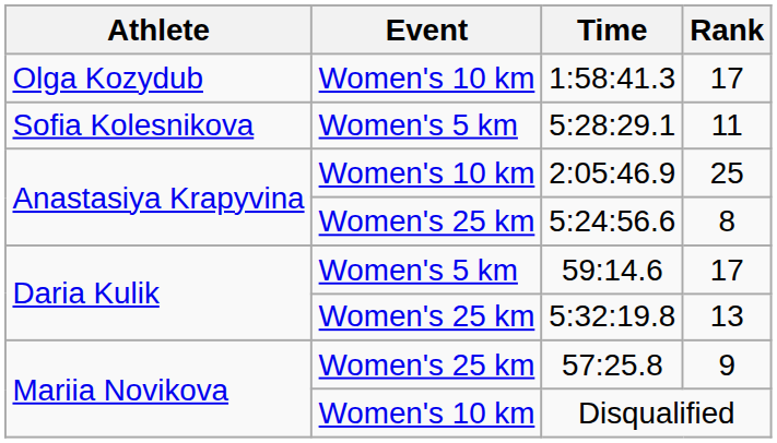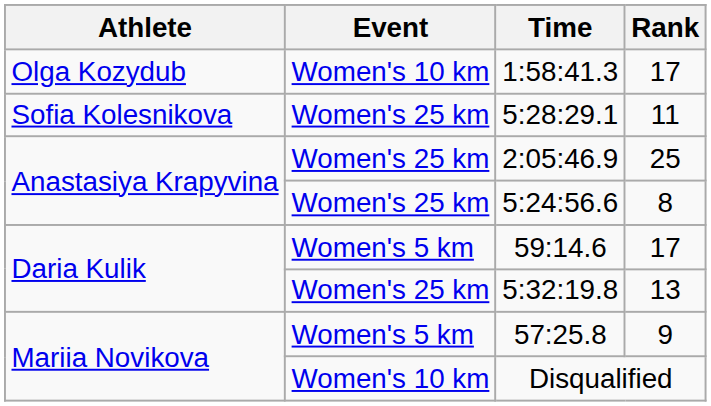5:28:29.1 | Event: Women's 5 km -> Women's 25 km
2:05:46.9 | Event: Women's 10 km -> Women's 25 km
57:25.8 | Event: Women's 25 km -> Women's 5 km
